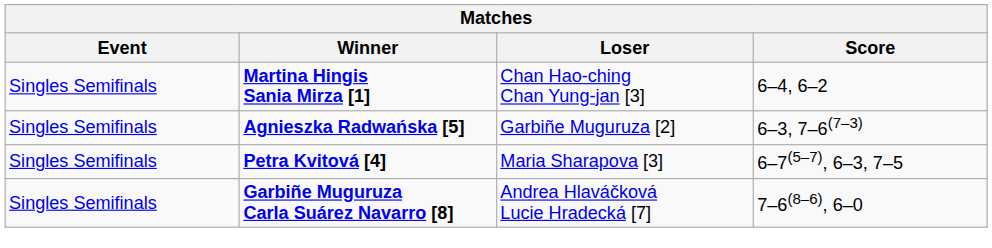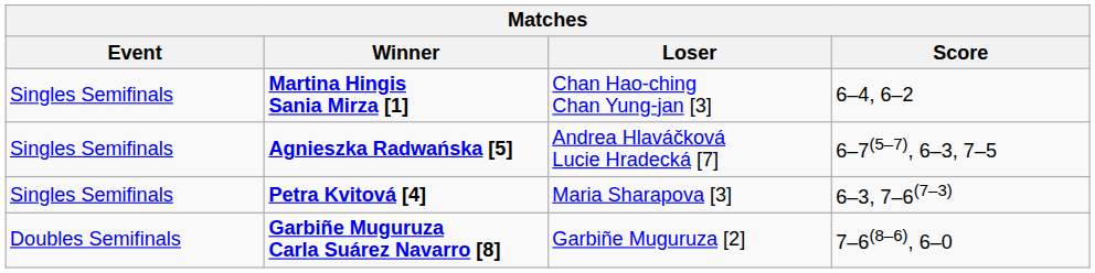Agnieszka Radwańska [5] | Loser: Garbiñe Muguruza [2] -> Andrea Hlaváčková Lucie Hradecká [7]
Agnieszka Radwańska [5] | Score: 6–3, 7–6(7–3) -> 6–7(5–7), 6–3, 7–5
Petra Kvitová [4] | Score: 6–7(5–7), 6–3, 7–5 -> 6–3, 7–6(7–3)
Garbiñe Muguruza Carla Suárez Navarro [8] | Event: Singles Semifinals -> Doubles Semifinals
Garbiñe Muguruza Carla Suárez Navarro [8] | Loser: Andrea Hlaváčková Lucie Hradecká [7] -> Garbiñe Muguruza [2]
